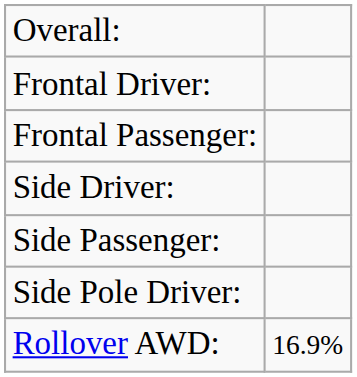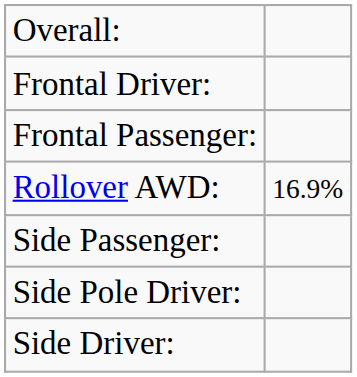rows swapped: Side Driver: <-> Rollover AWD:
